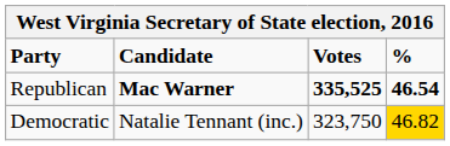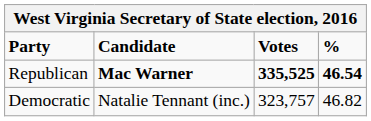Democratic | Votes: 323,750 -> 323,757
Democratic | %: gold background -> no background
